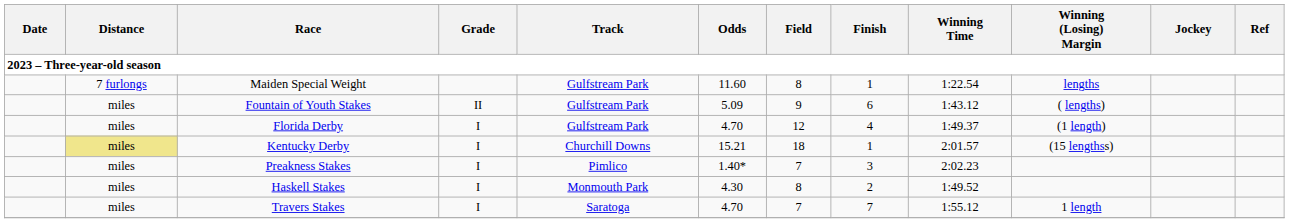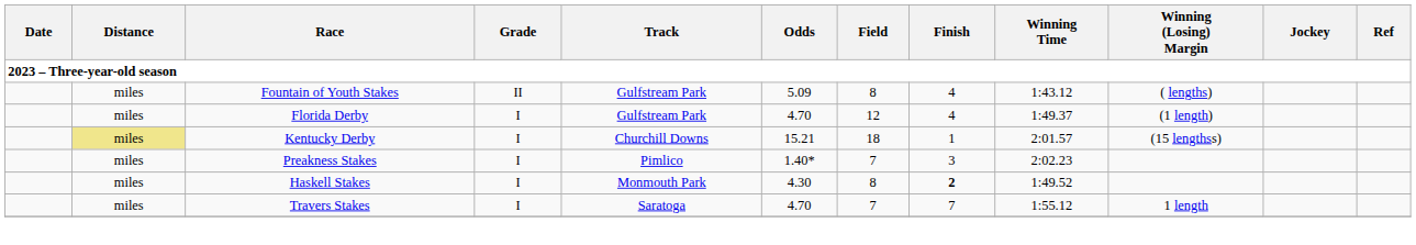- row: 7 furlongs | Maiden Special Weight | Gulfstream Park | 11.60 | 8 | 1 | 1:22.54 | lengths
Fountain of Youth Stakes | Field: 9 -> 8
Fountain of Youth Stakes | Finish: 6 -> 4
Haskell Stakes | Finish: normal -> bold
